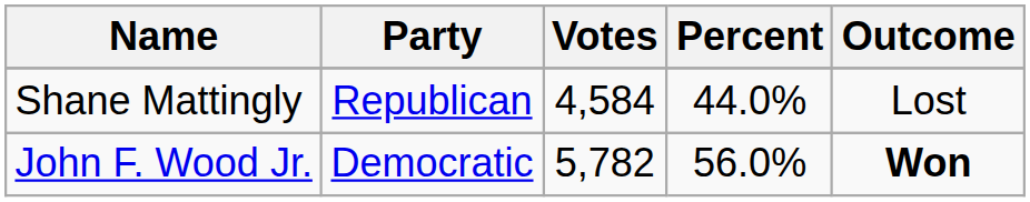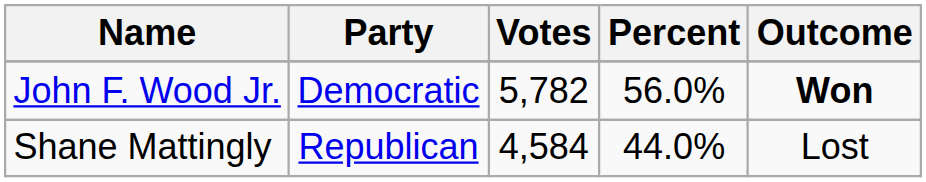rows swapped: John F. Wood Jr. <-> Shane Mattingly
